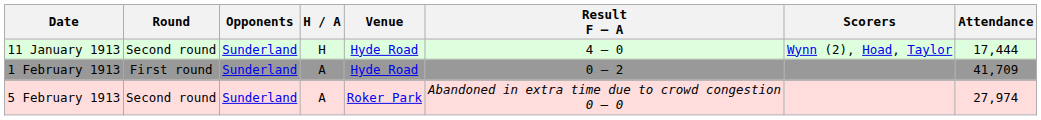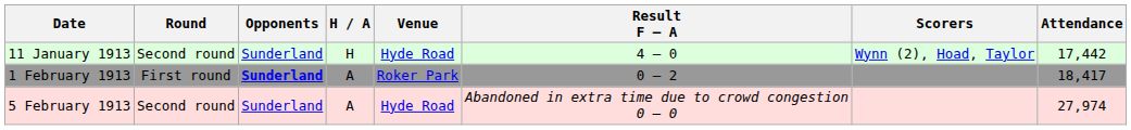11 January 1913 | Attendance: 17,444 -> 17,442
1 February 1913 | Opponents: normal -> bold
1 February 1913 | Venue: Hyde Road -> Roker Park
1 February 1913 | Attendance: 41,709 -> 18,417
5 February 1913 | Venue: Roker Park -> Hyde Road
